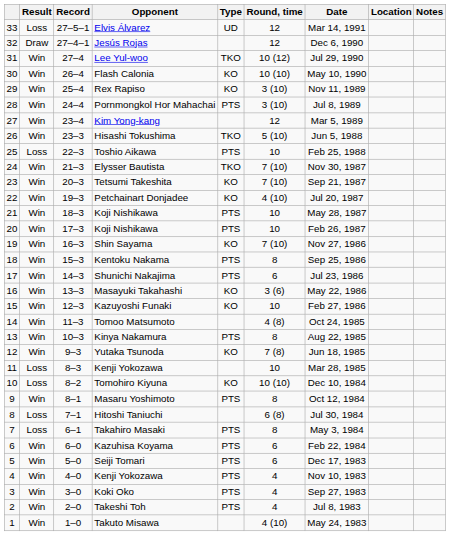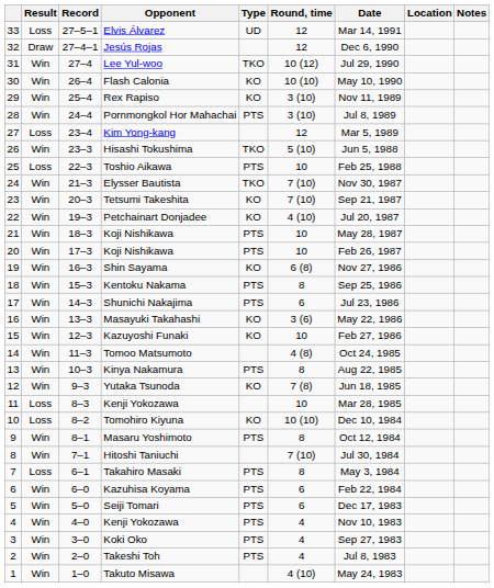Kim Yong-kang | Result: Win -> Loss
Shin Sayama | Round, time: 7 (10) -> 6 (8)
Hitoshi Taniuchi | Result: Loss -> Win
Hitoshi Taniuchi | Round, time: 6 (8) -> 7 (10)
